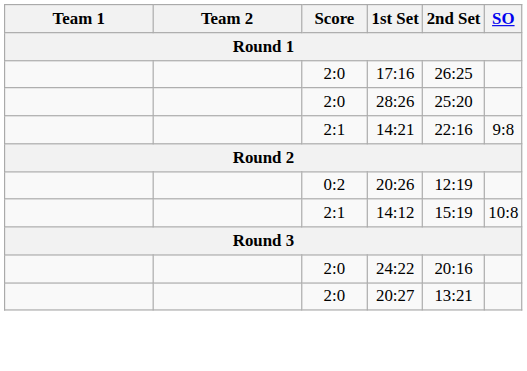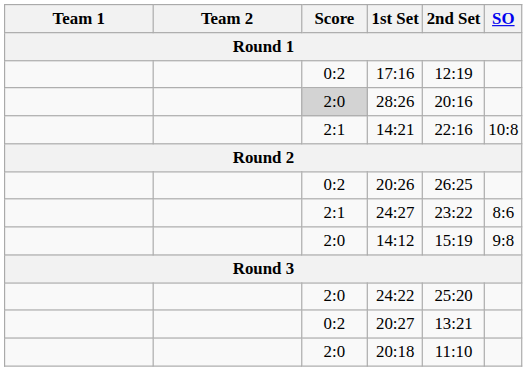17:16 | Score: 2:0 -> 0:2
17:16 | 2nd Set: 26:25 -> 12:19
28:26 | Score: no background -> lightgrey background
28:26 | 2nd Set: 25:20 -> 20:16
14:21 | SO: 9:8 -> 10:8
20:26 | 2nd Set: 12:19 -> 26:25
+ row: 2:1 | 24:27 | 23:22 | 8:6
14:12 | Score: 2:1 -> 2:0
14:12 | SO: 10:8 -> 9:8
24:22 | 2nd Set: 20:16 -> 25:20
20:27 | Score: 2:0 -> 0:2
+ row: 2:0 | 20:18 | 11:10
